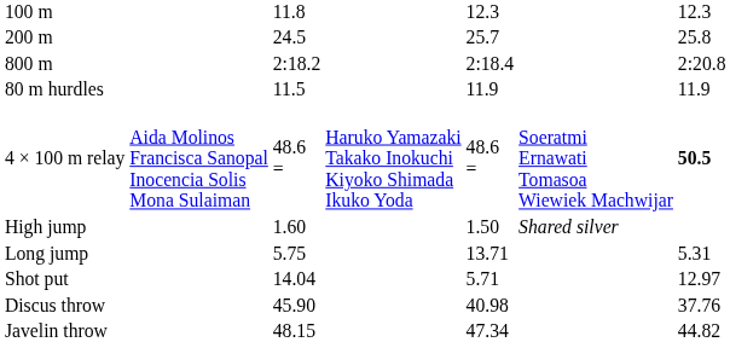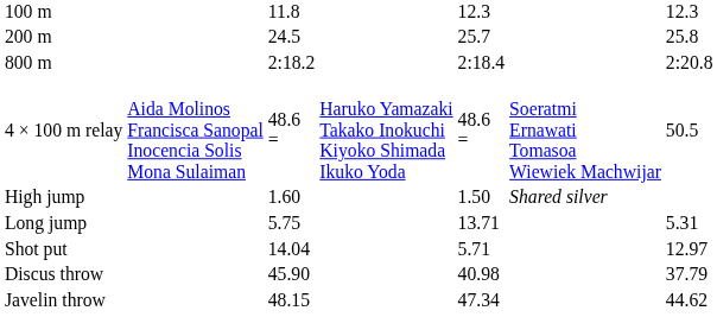- row: 80 m hurdles | 11.5 | 11.9 | 11.9
4 × 100 m relay | column 7: bold -> normal
Discus throw | column 7: 37.76 -> 37.79
Javelin throw | column 7: 44.82 -> 44.62
